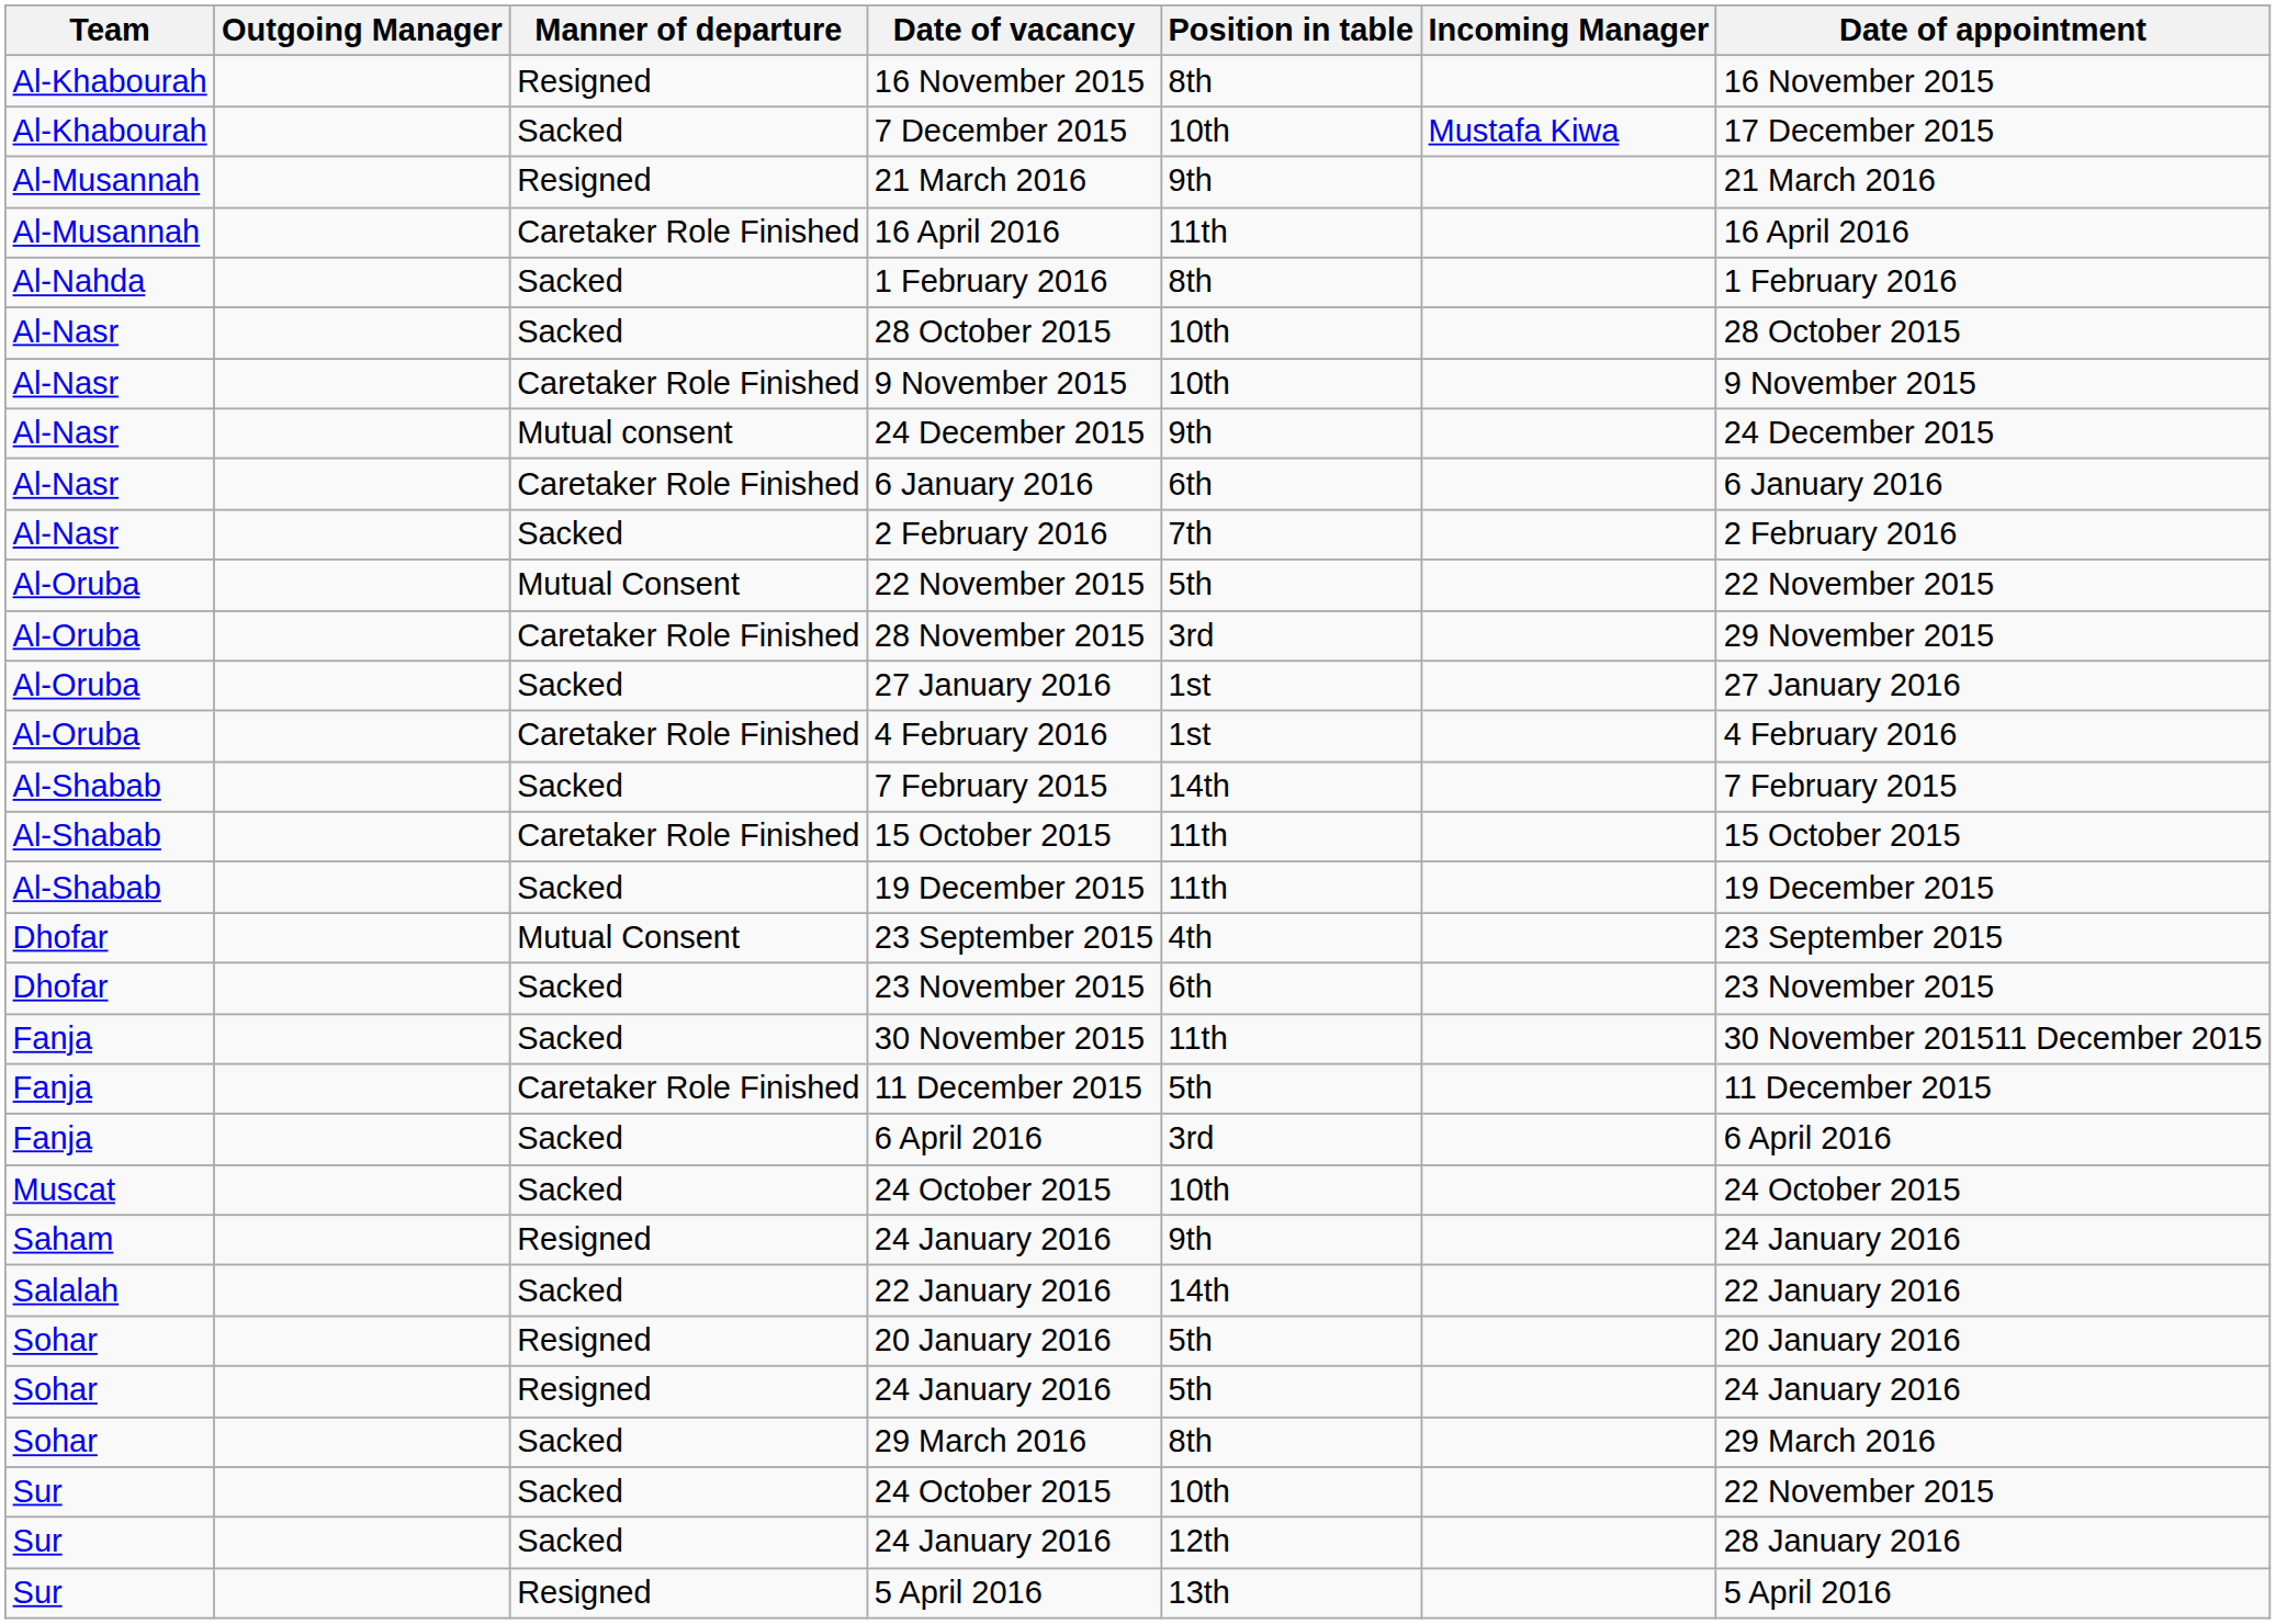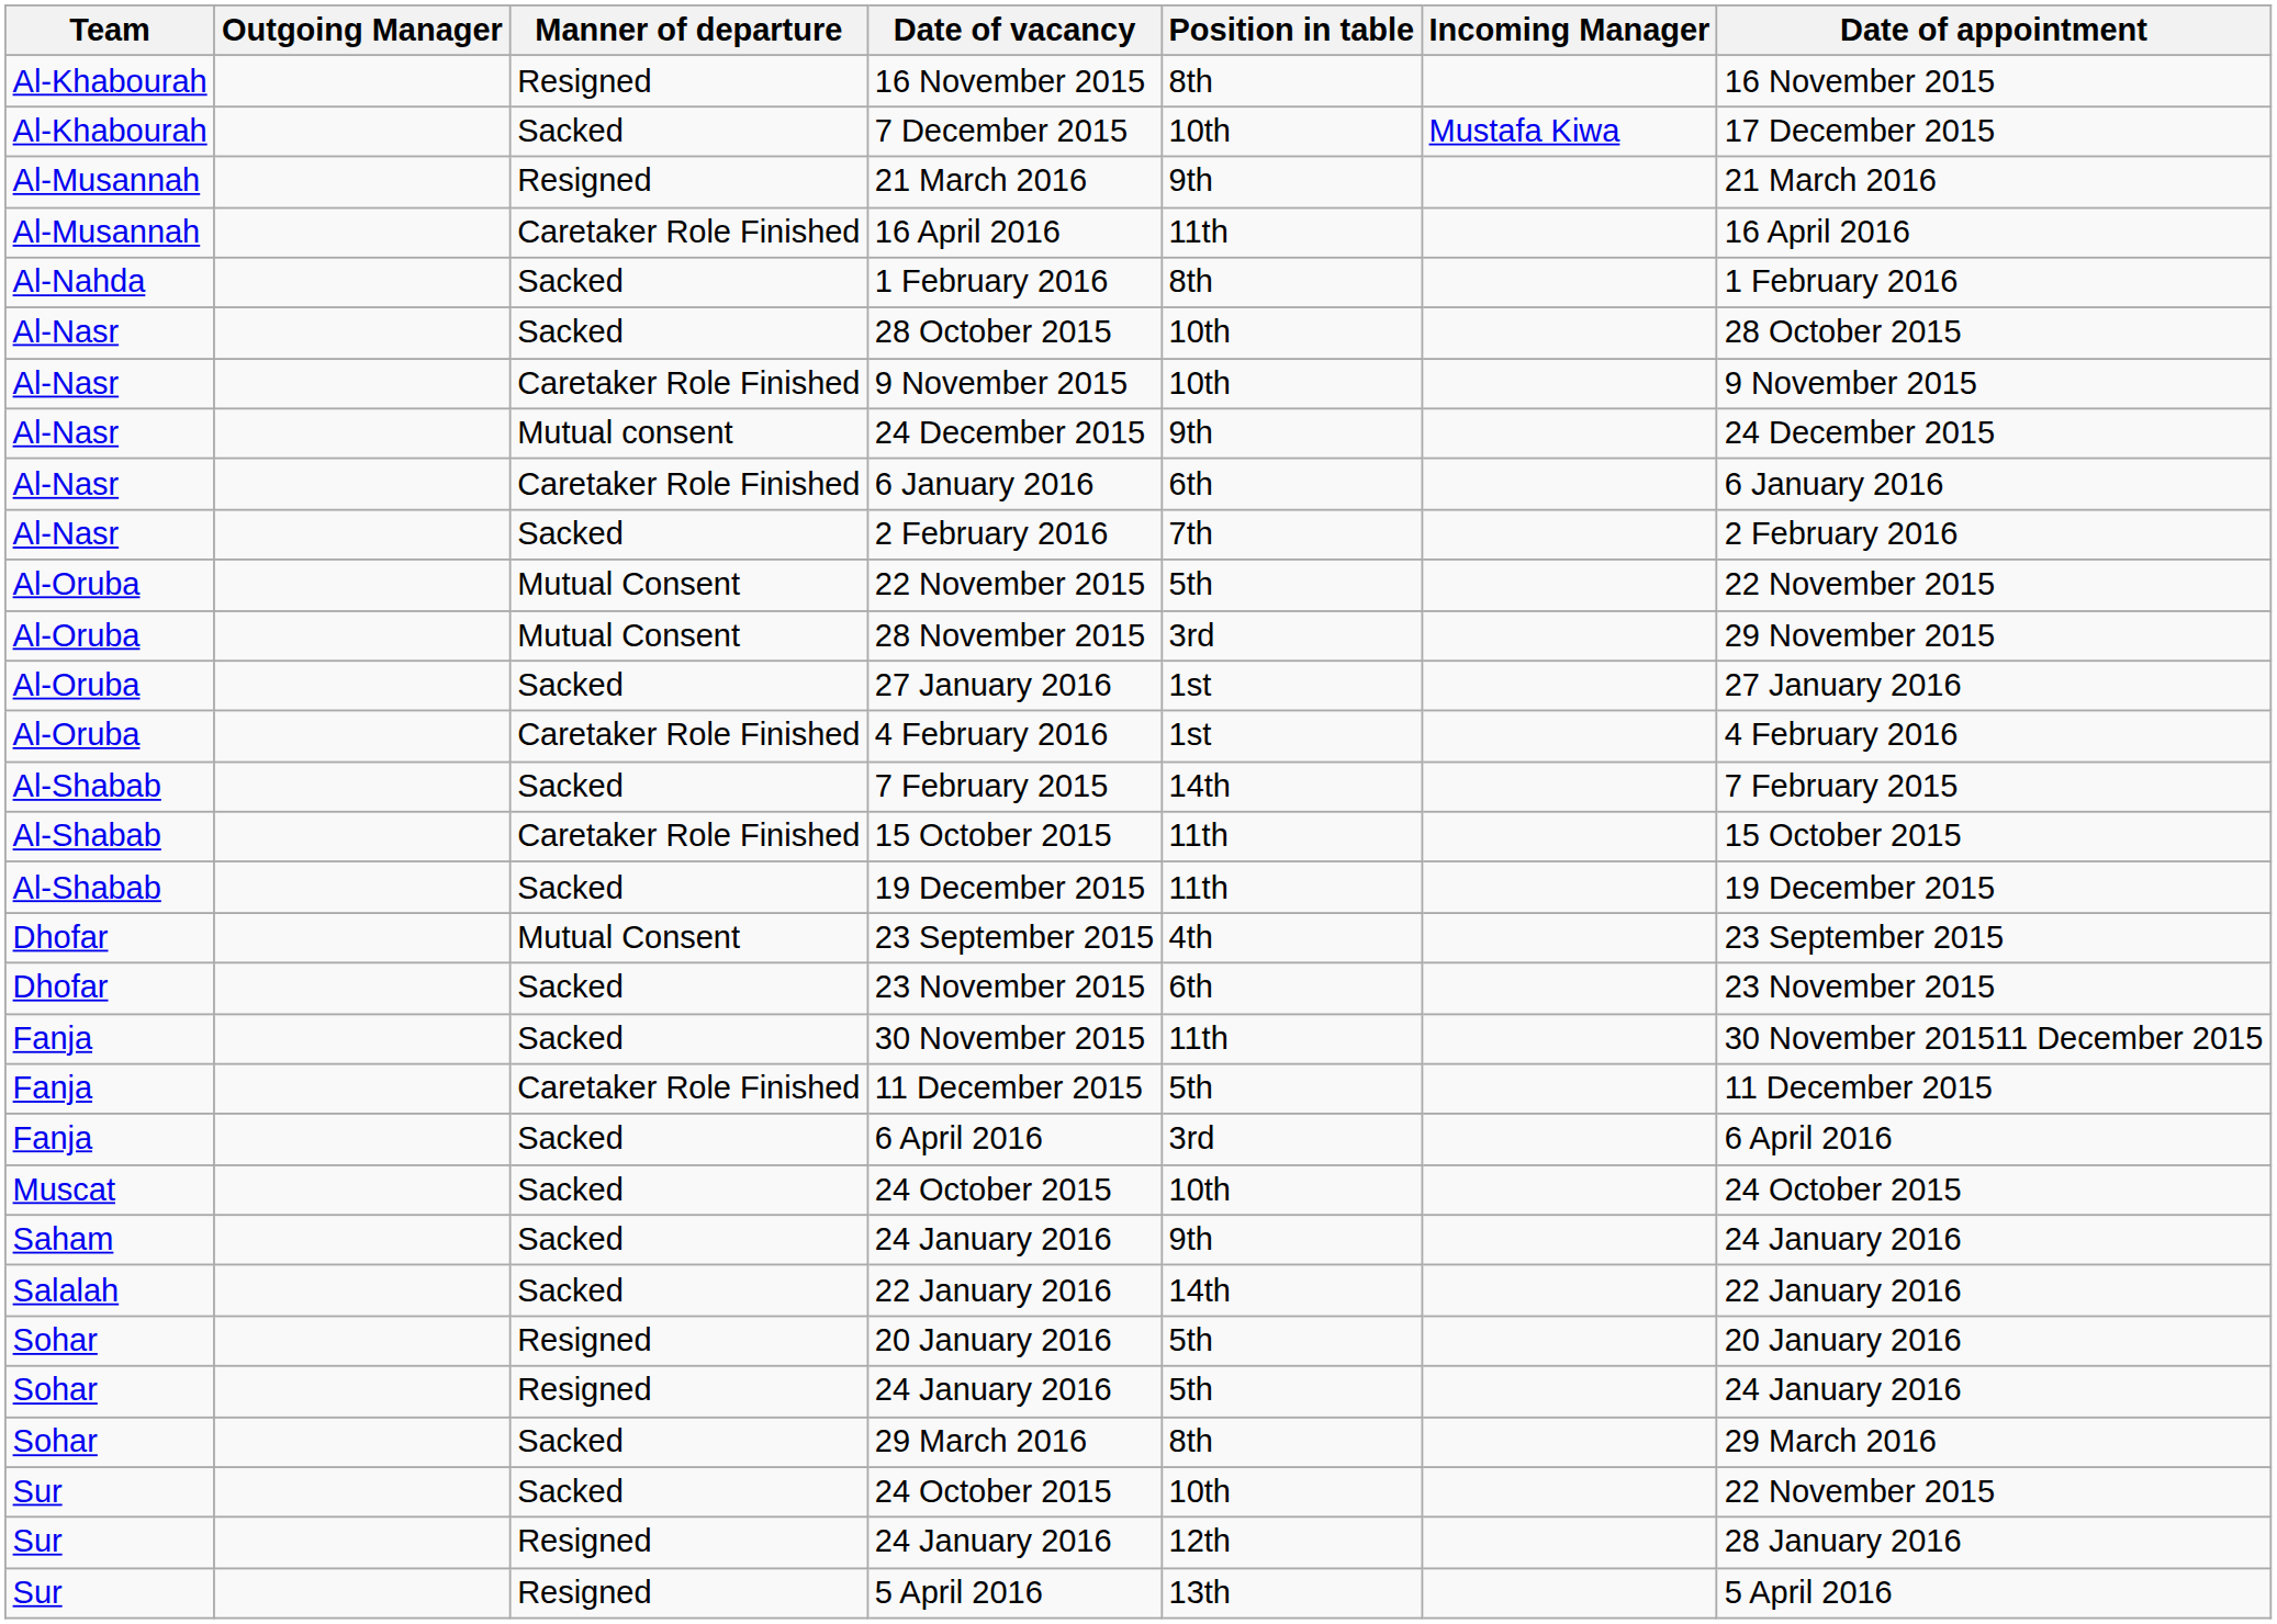28 November 2015 | Manner of departure: Caretaker Role Finished -> Mutual Consent
Saham / 24 January 2016 | Manner of departure: Resigned -> Sacked
Sur / 24 January 2016 | Manner of departure: Sacked -> Resigned
